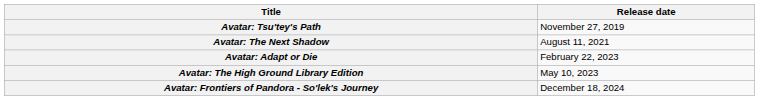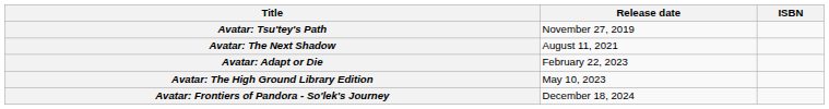+ column: ISBN
